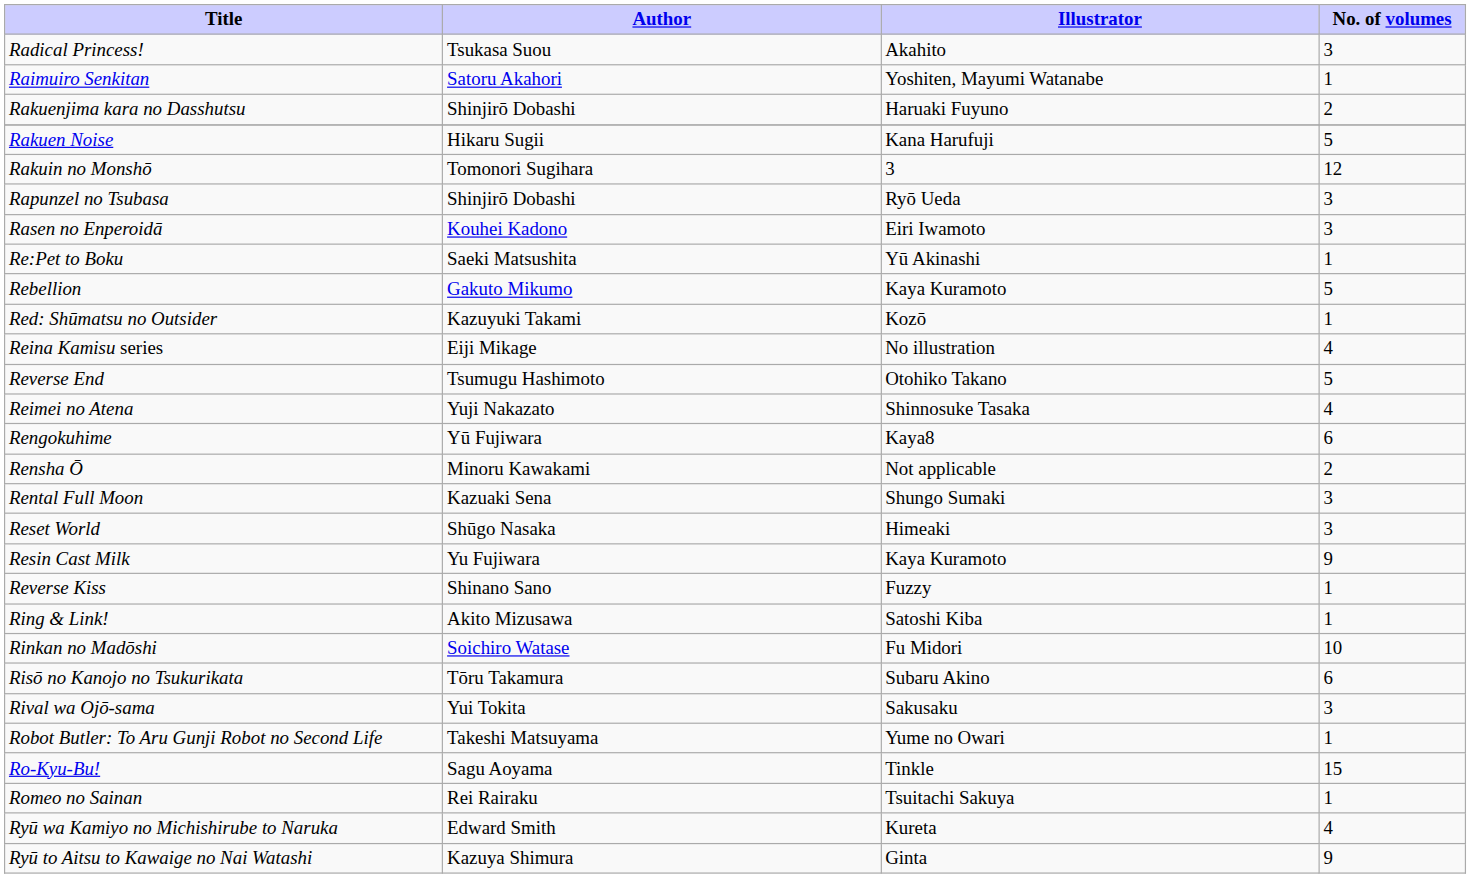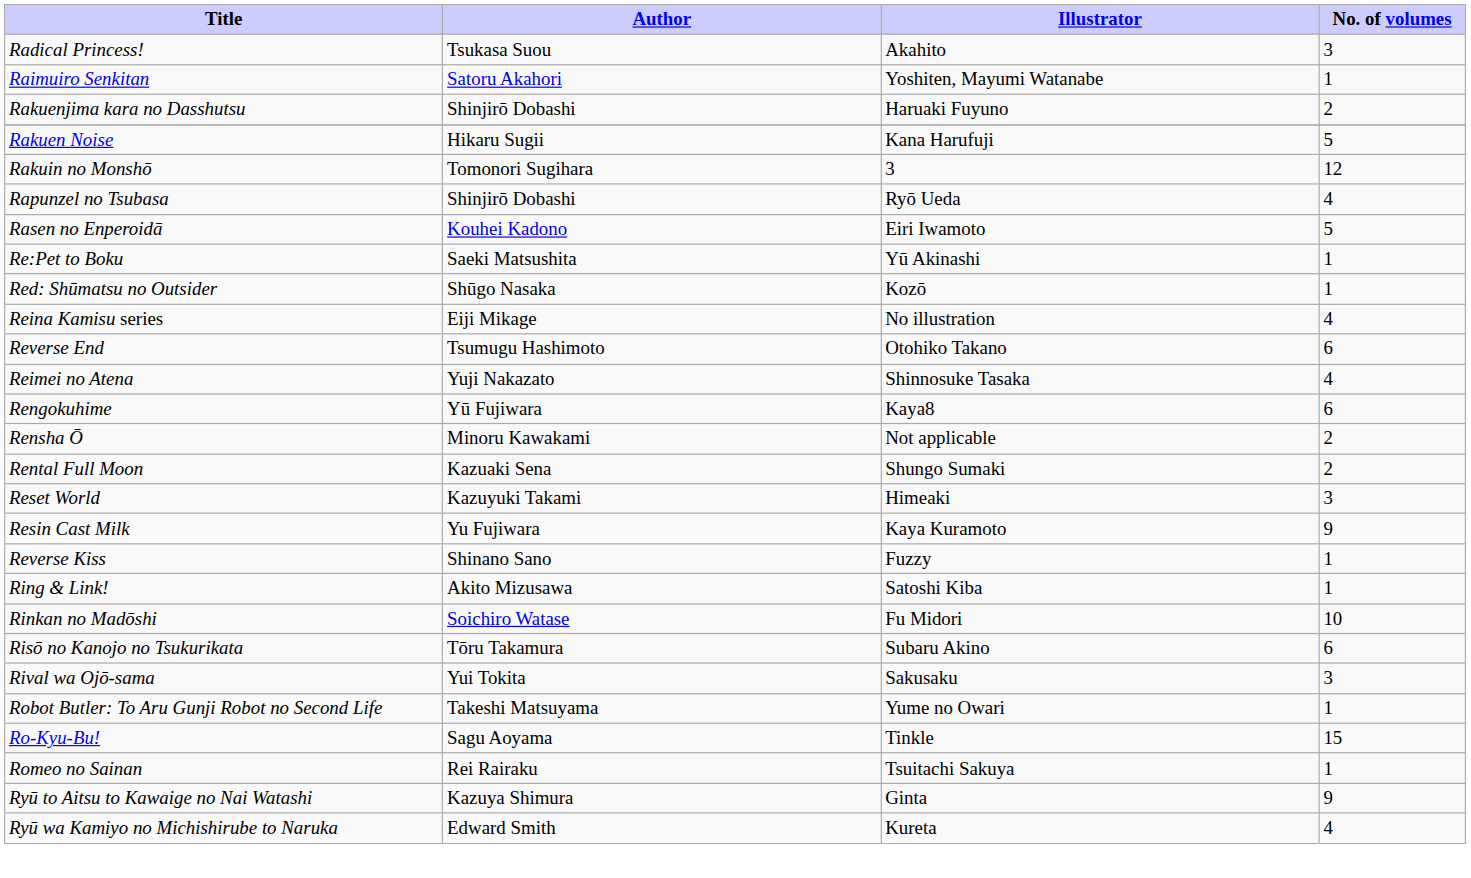Rapunzel no Tsubasa | No. of volumes: 3 -> 4
Rasen no Enperoidā | No. of volumes: 3 -> 5
- row: Rebellion | Gakuto Mikumo | Kaya Kuramoto | 5
Red: Shūmatsu no Outsider | Author: Kazuyuki Takami -> Shūgo Nasaka
Reverse End | No. of volumes: 5 -> 6
Rental Full Moon | No. of volumes: 3 -> 2
Reset World | Author: Shūgo Nasaka -> Kazuyuki Takami
rows swapped: Ryū to Aitsu to Kawaige no Nai Watashi <-> Ryū wa Kamiyo no Michishirube to Naruka
